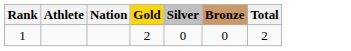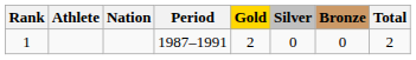+ column: Period | 1987–1991
